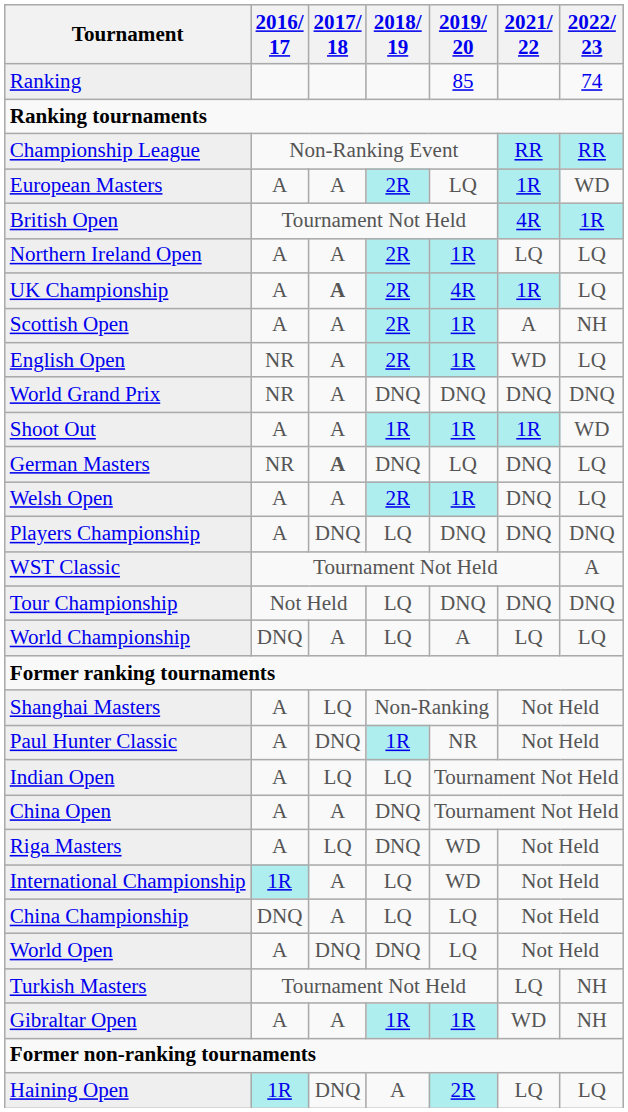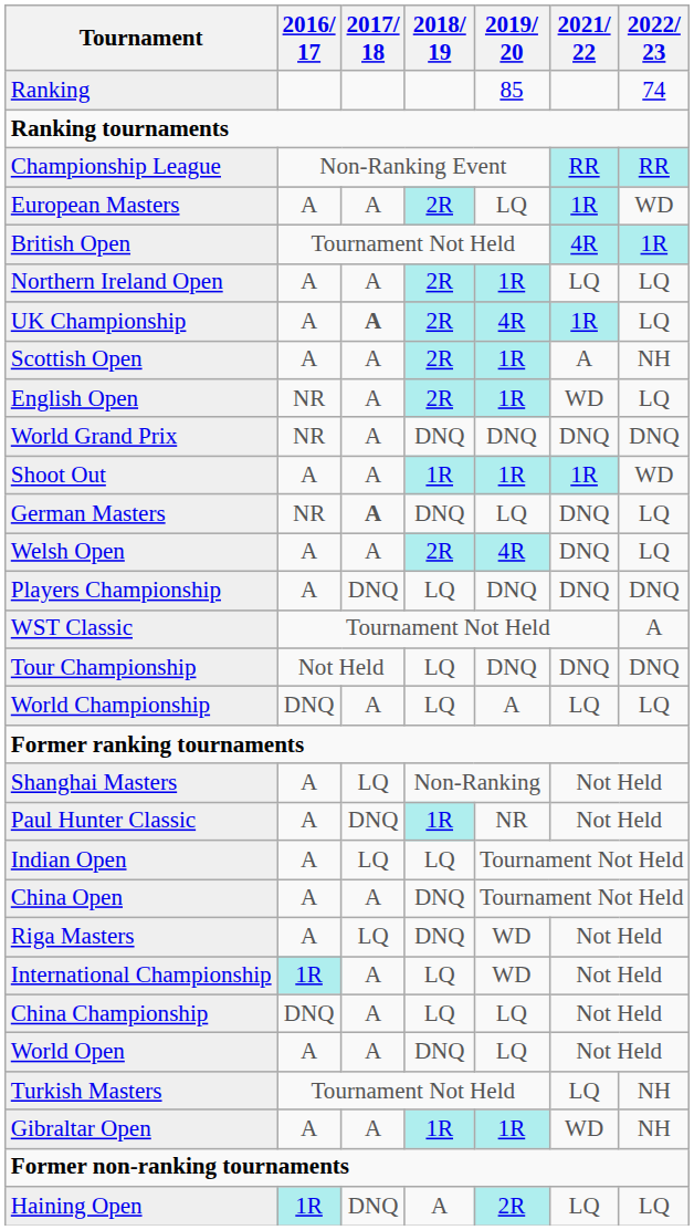Welsh Open | 2019/ 20: 1R -> 4R
World Open | 2017/ 18: DNQ -> A
